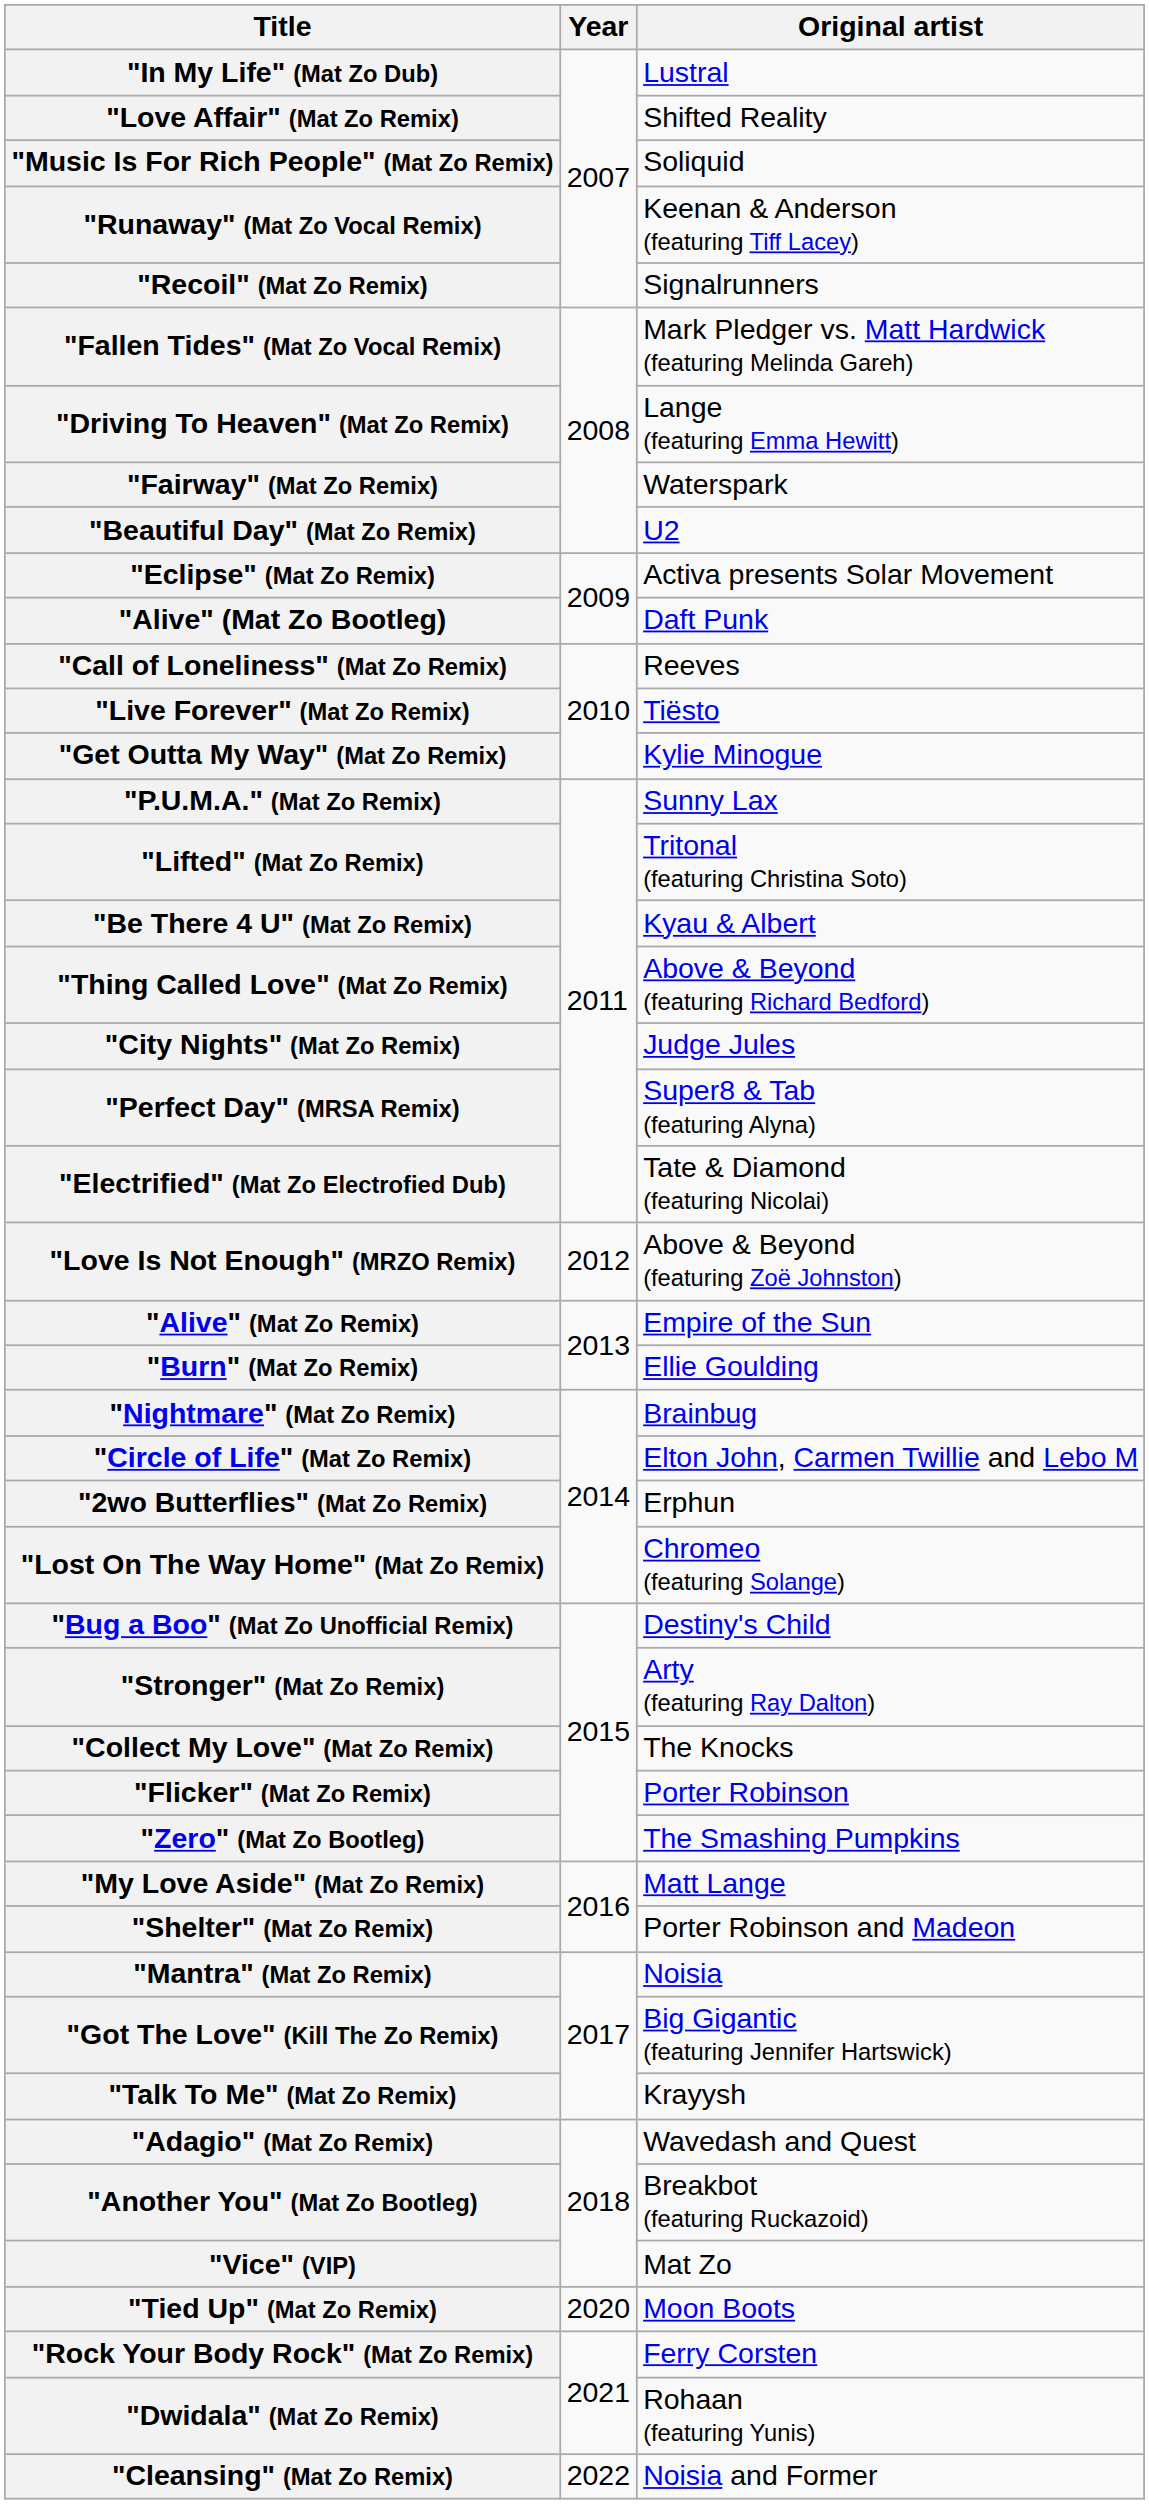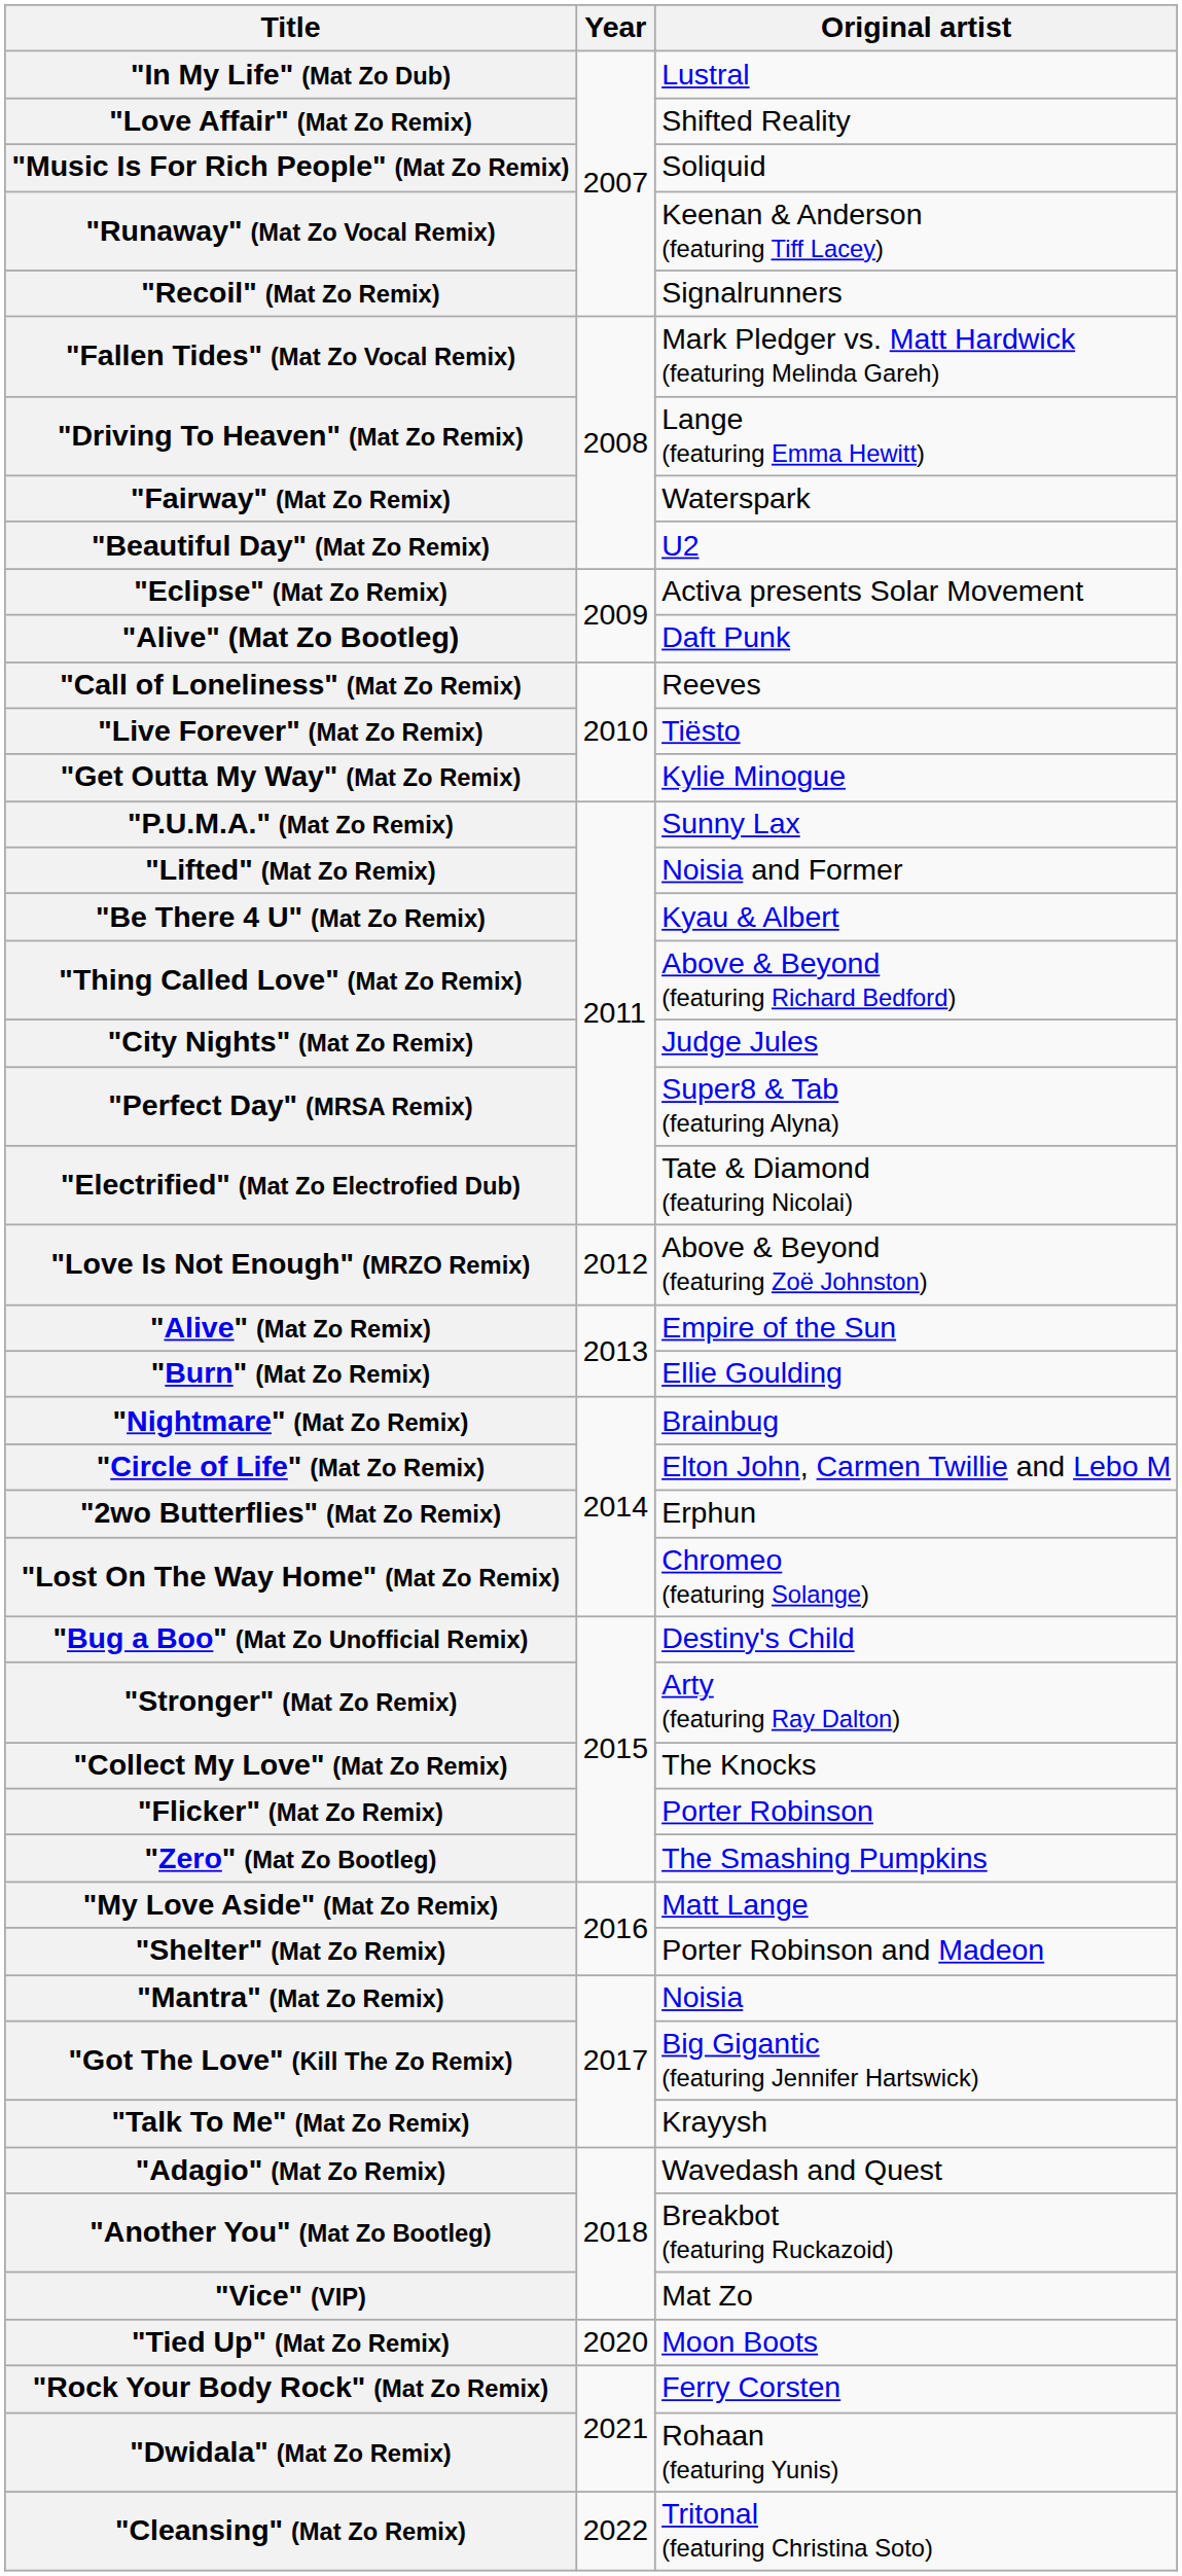"Lifted" (Mat Zo Remix) | Original artist: Tritonal (featuring Christina Soto) -> Noisia and Former
"Cleansing" (Mat Zo Remix) | Original artist: Noisia and Former -> Tritonal (featuring Christina Soto)
